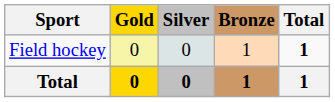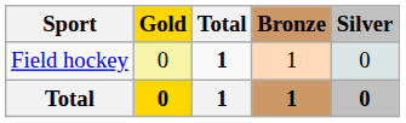columns swapped: Silver <-> Total
